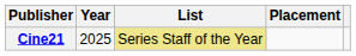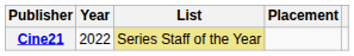Cine21 | Year: 2025 -> 2022
